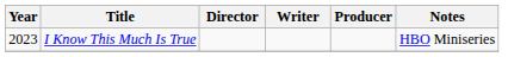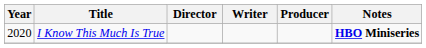I Know This Much Is True | Year: 2023 -> 2020
I Know This Much Is True | Notes: normal -> bold
